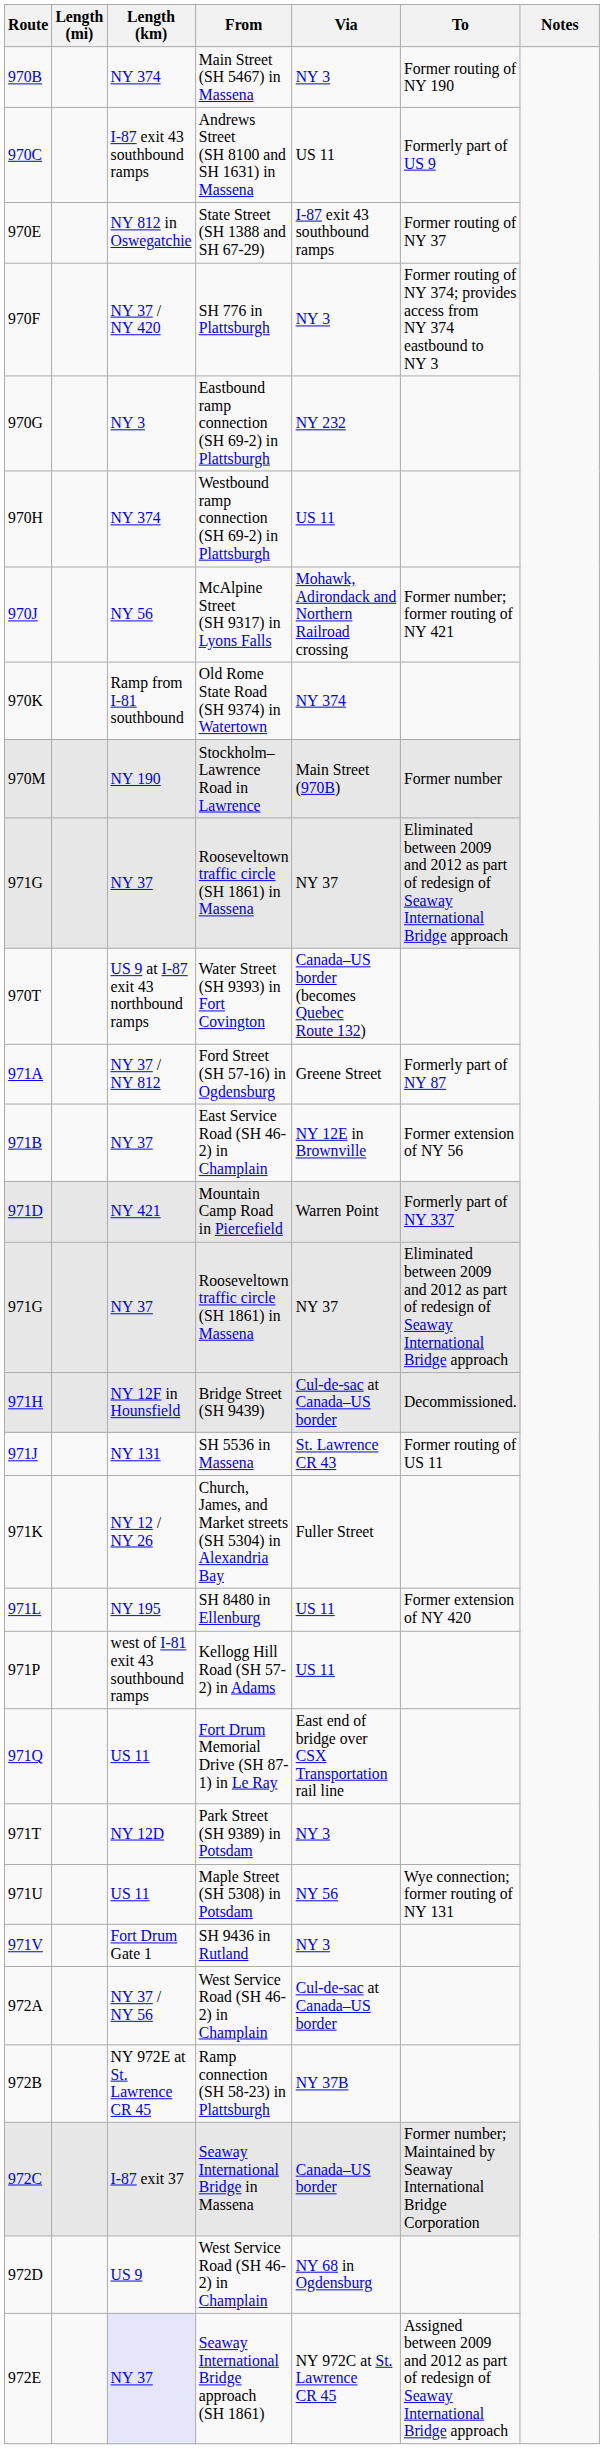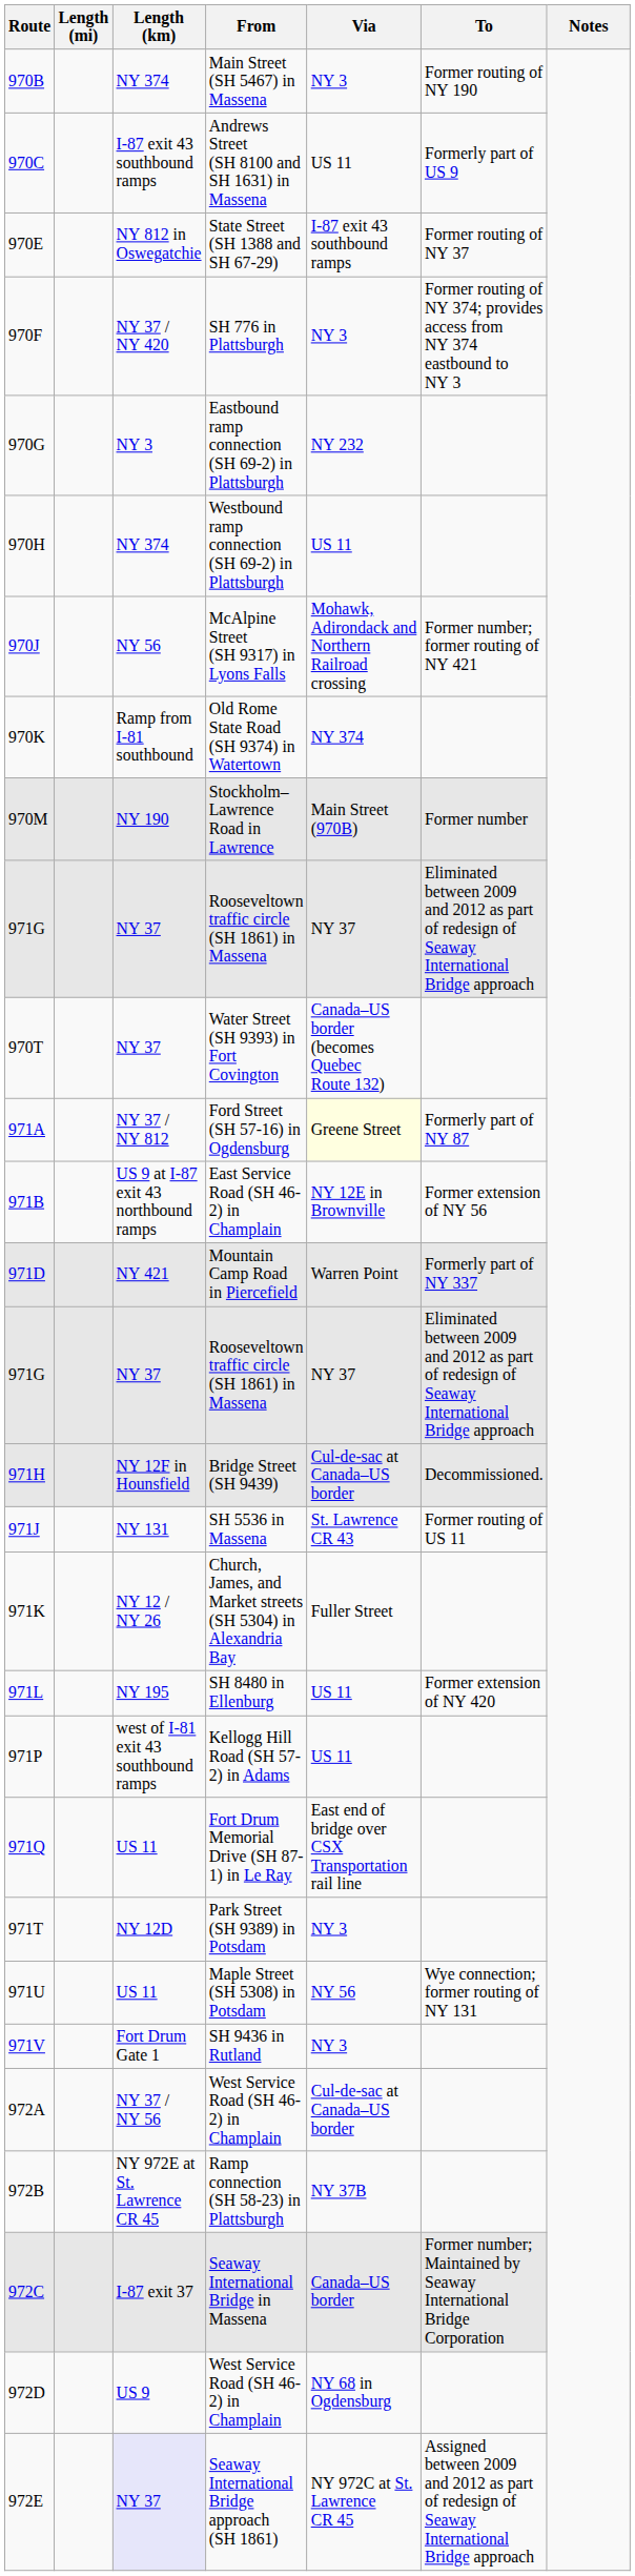Water Street (SH 9393) in Fort Covington | Length (km): US 9 at I-87 exit 43 northbound ramps -> NY 37
Ford Street (SH 57-16) in Ogdensburg | Via: no background -> lightyellow background
East Service Road (SH 46-2) in Champlain | Length (km): NY 37 -> US 9 at I-87 exit 43 northbound ramps
